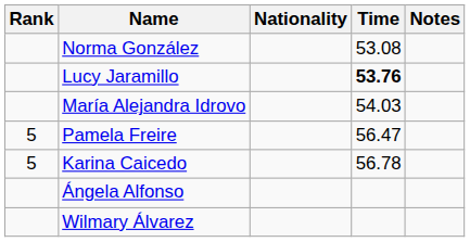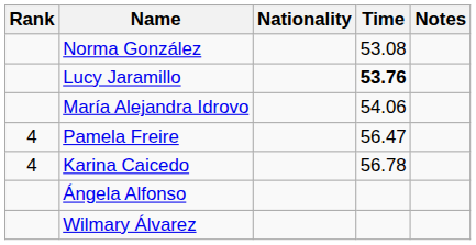María Alejandra Idrovo | Time: 54.03 -> 54.06
Pamela Freire | Rank: 5 -> 4
Karina Caicedo | Rank: 5 -> 4
